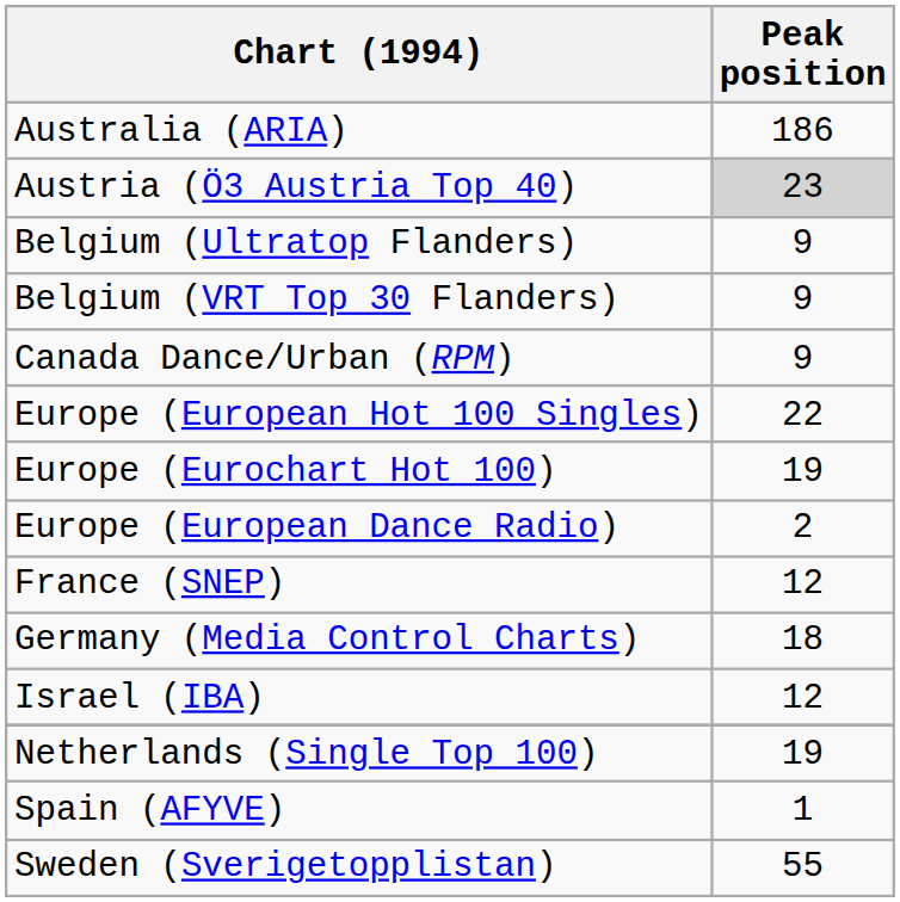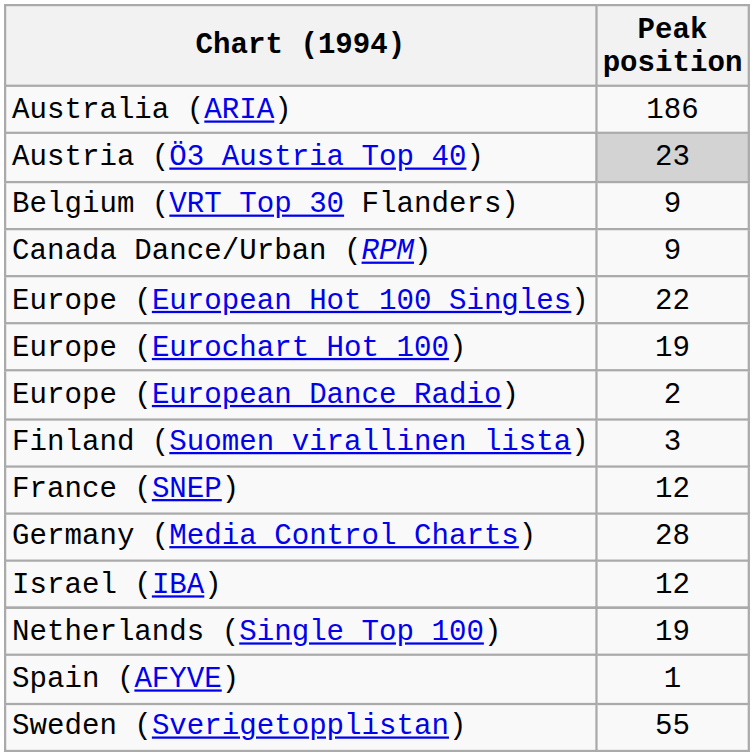- row: Belgium (Ultratop Flanders) | 9
+ row: Finland (Suomen virallinen lista) | 3
Germany (Media Control Charts) | Peak position: 18 -> 28
